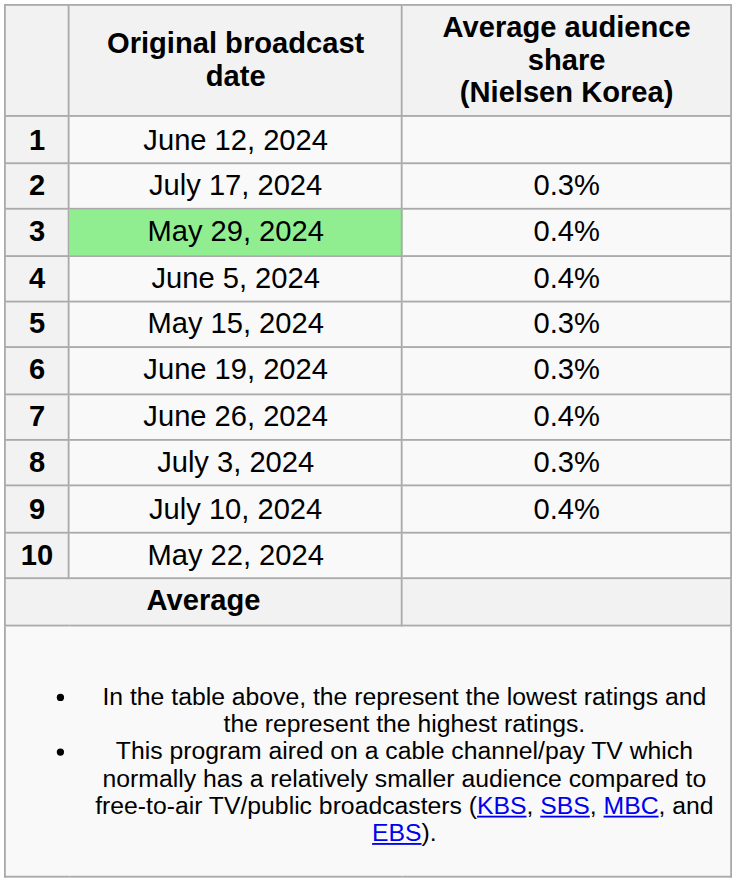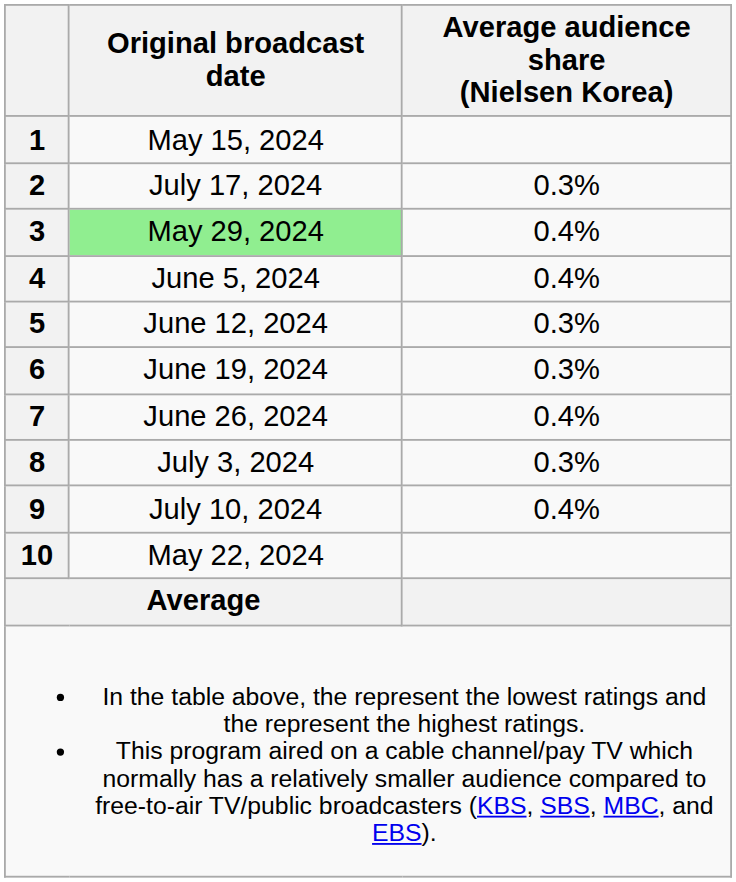1 | Original broadcast date: June 12, 2024 -> May 15, 2024
5 | Original broadcast date: May 15, 2024 -> June 12, 2024
